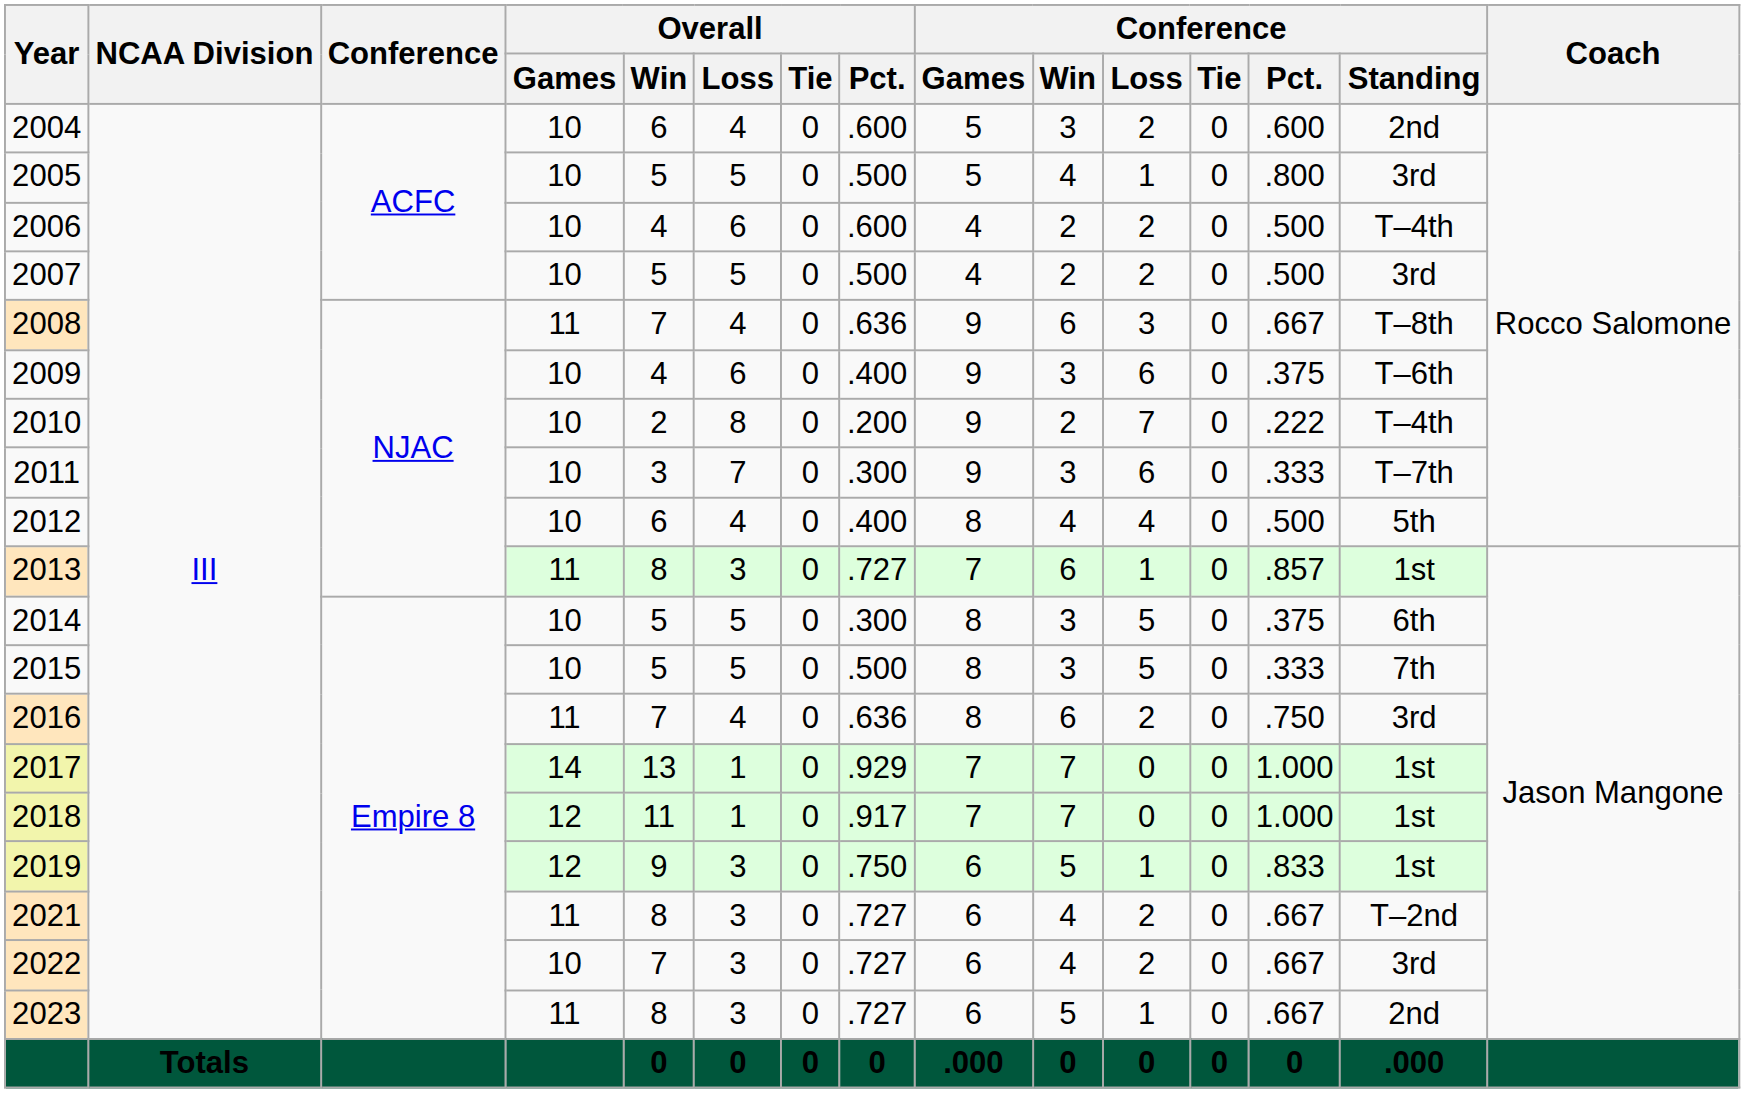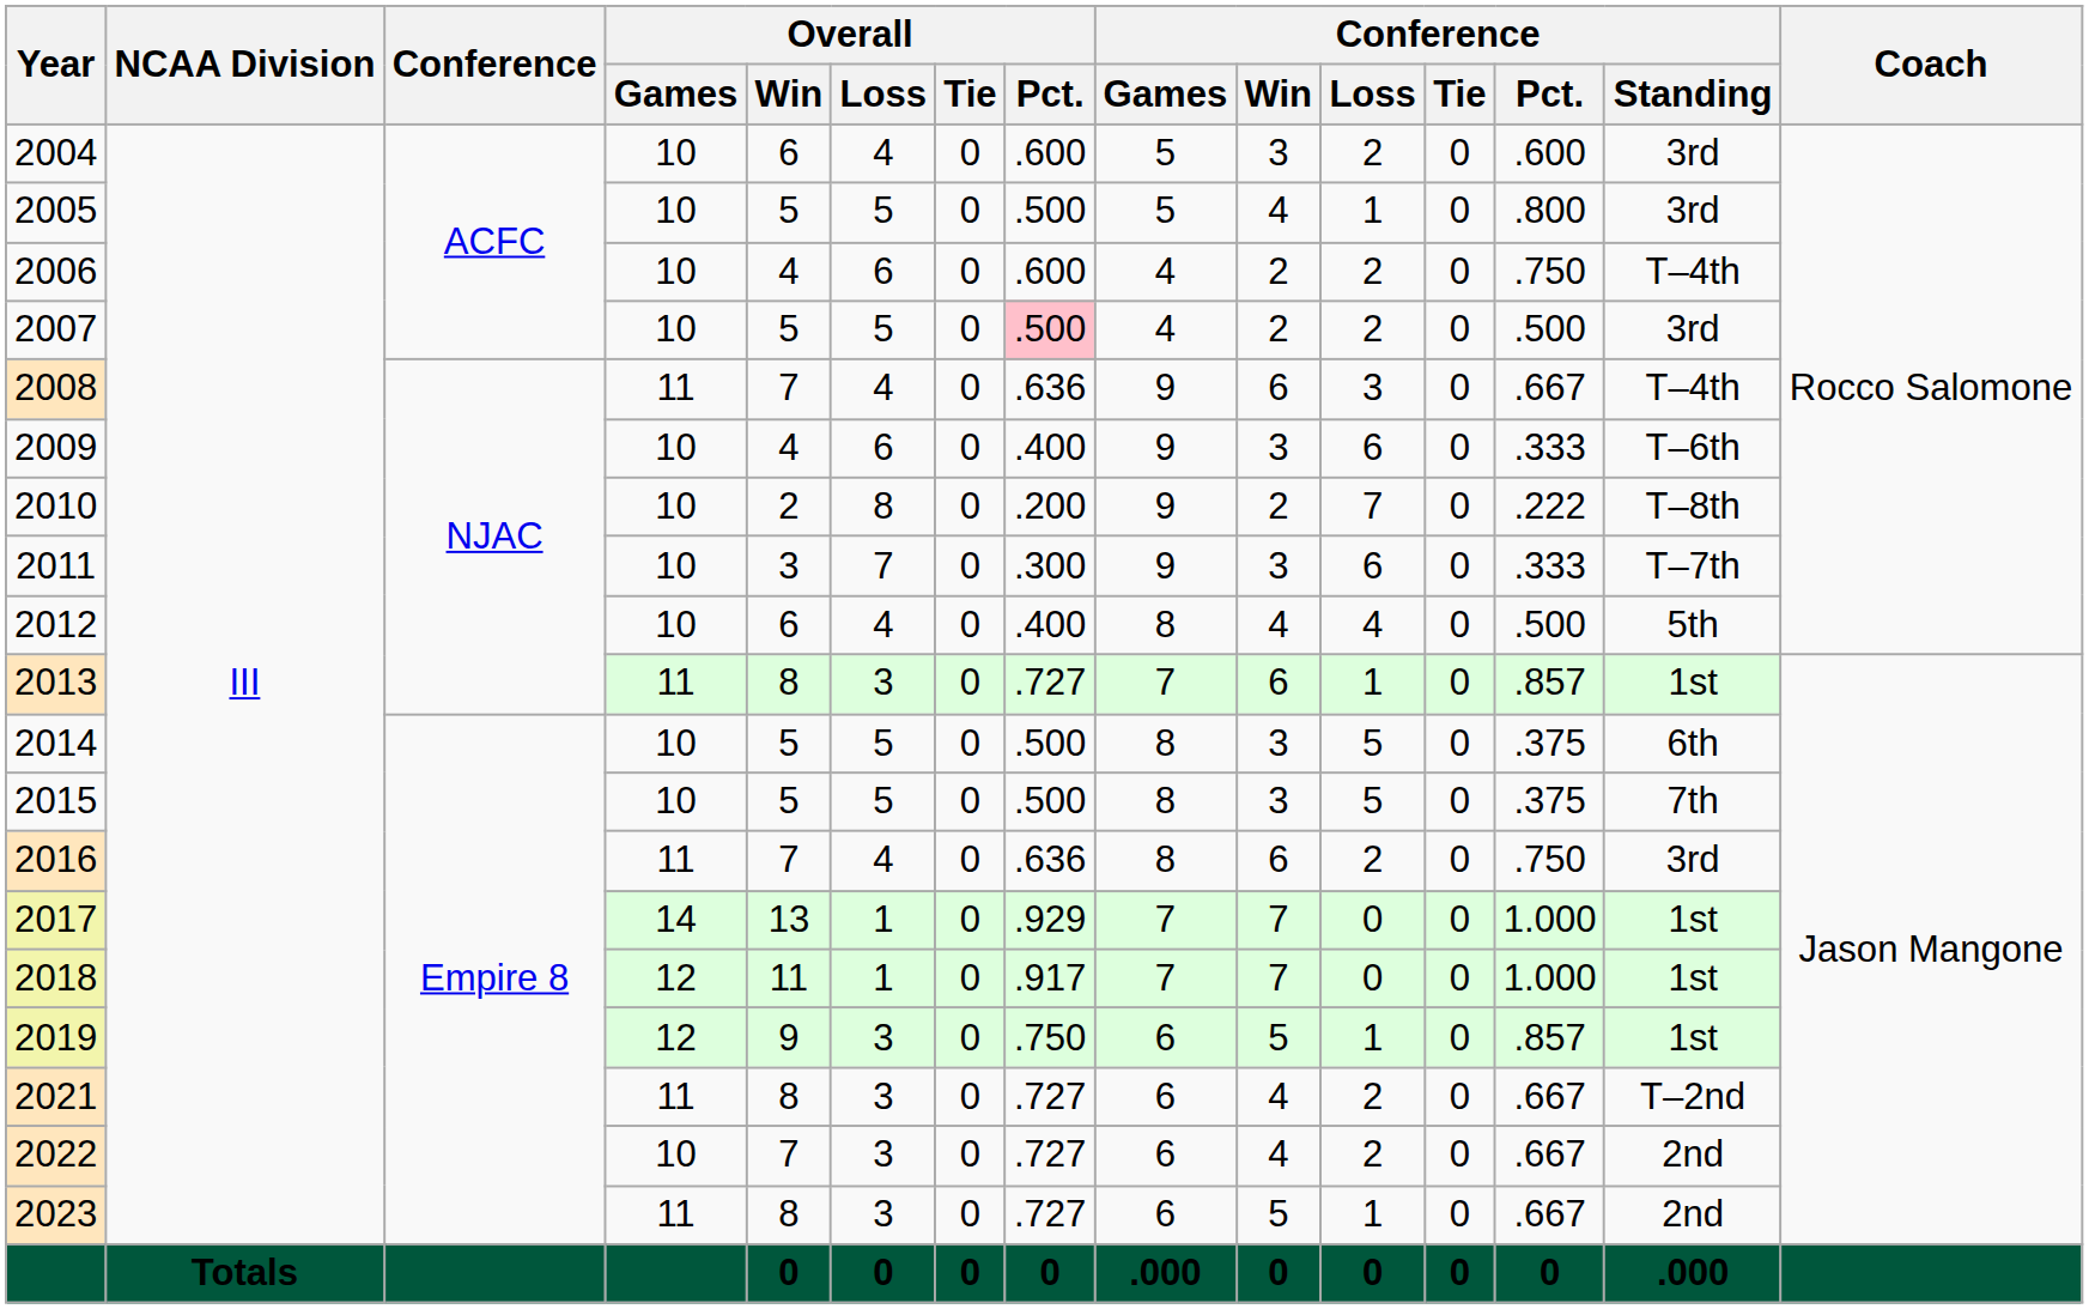2004 | Conference / Standing: 2nd -> 3rd
2006 | Conference / Pct.: .500 -> .750
2007 | Overall / Pct.: no background -> pink background
2008 | Conference / Standing: T–8th -> T–4th
2009 | Conference / Pct.: .375 -> .333
2010 | Conference / Standing: T–4th -> T–8th
2014 | Overall / Pct.: .300 -> .500
2015 | Conference / Pct.: .333 -> .375
2019 | Conference / Pct.: .833 -> .857
2022 | Conference / Standing: 3rd -> 2nd
